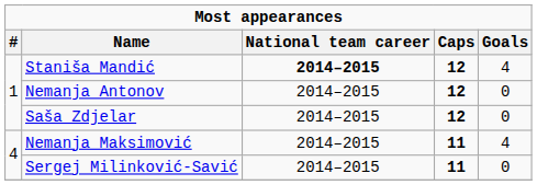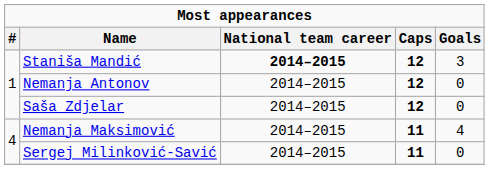Staniša Mandić | Goals: 4 -> 3
